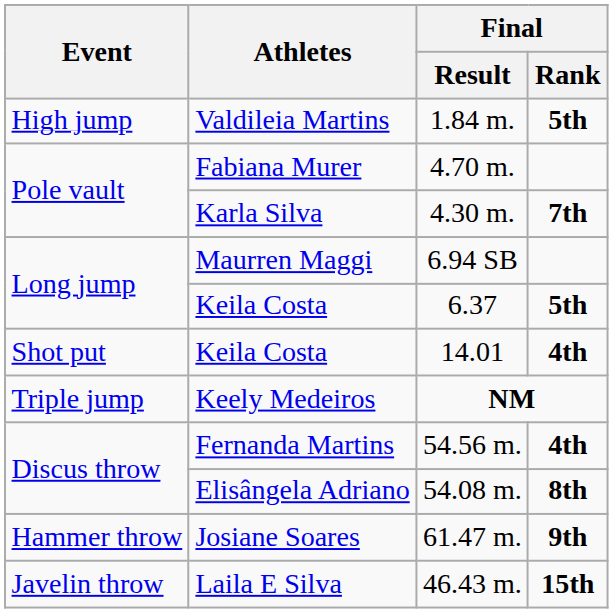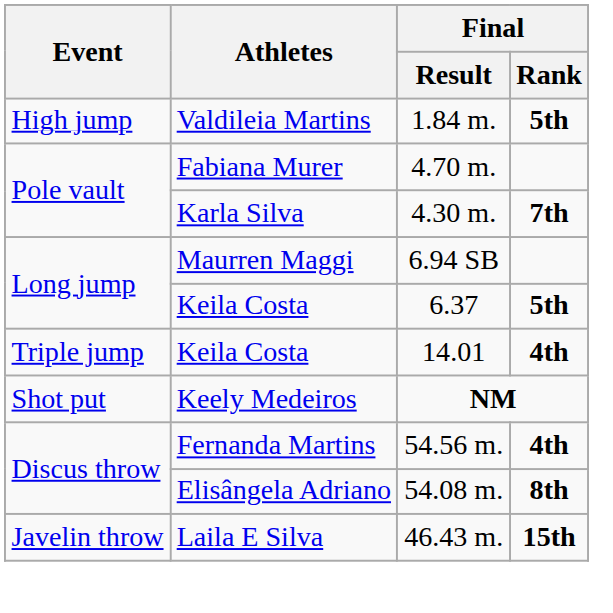Keila Costa / 14.01 | Event: Shot put -> Triple jump
Keely Medeiros | Event: Triple jump -> Shot put
- row: Hammer throw | Josiane Soares | 61.47 m. | 9th
